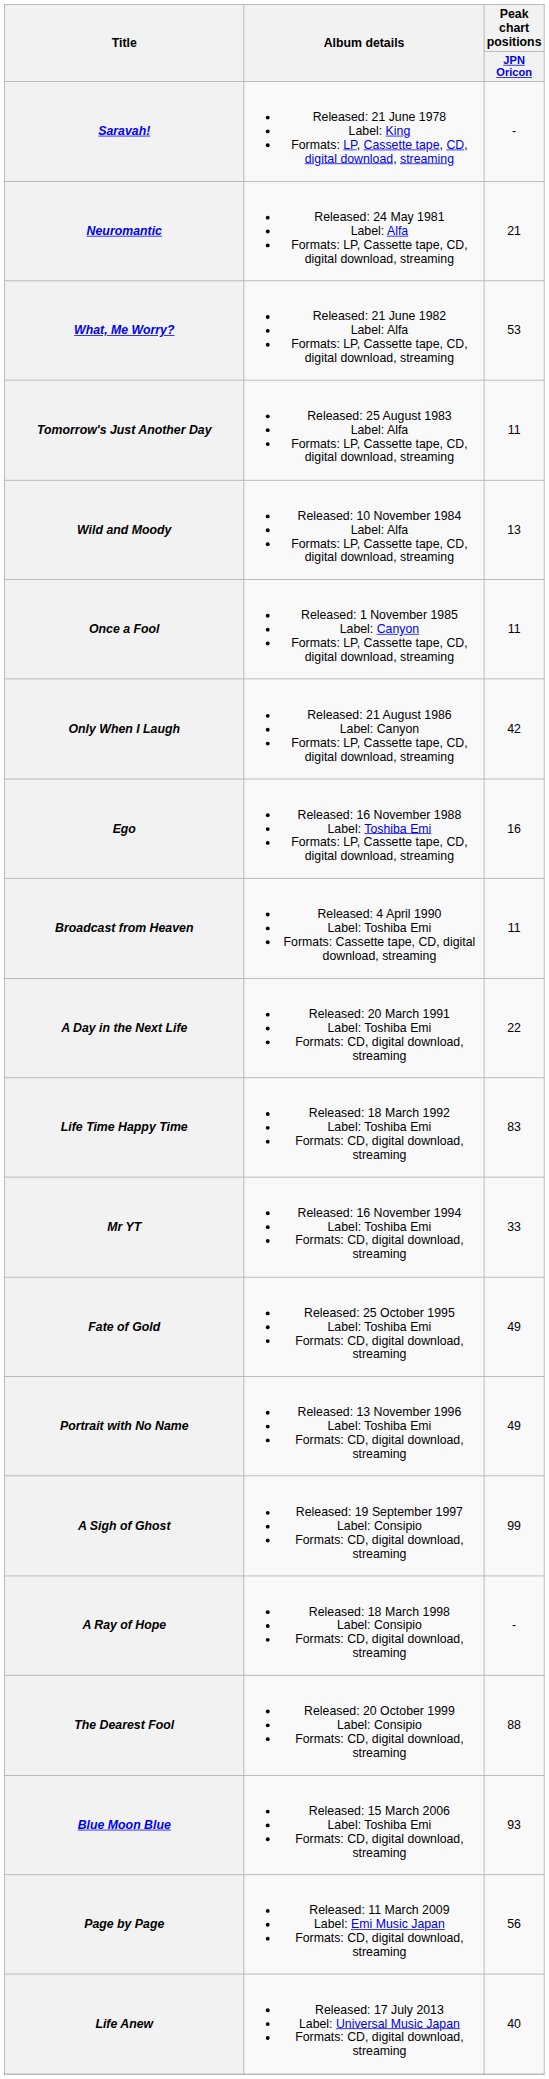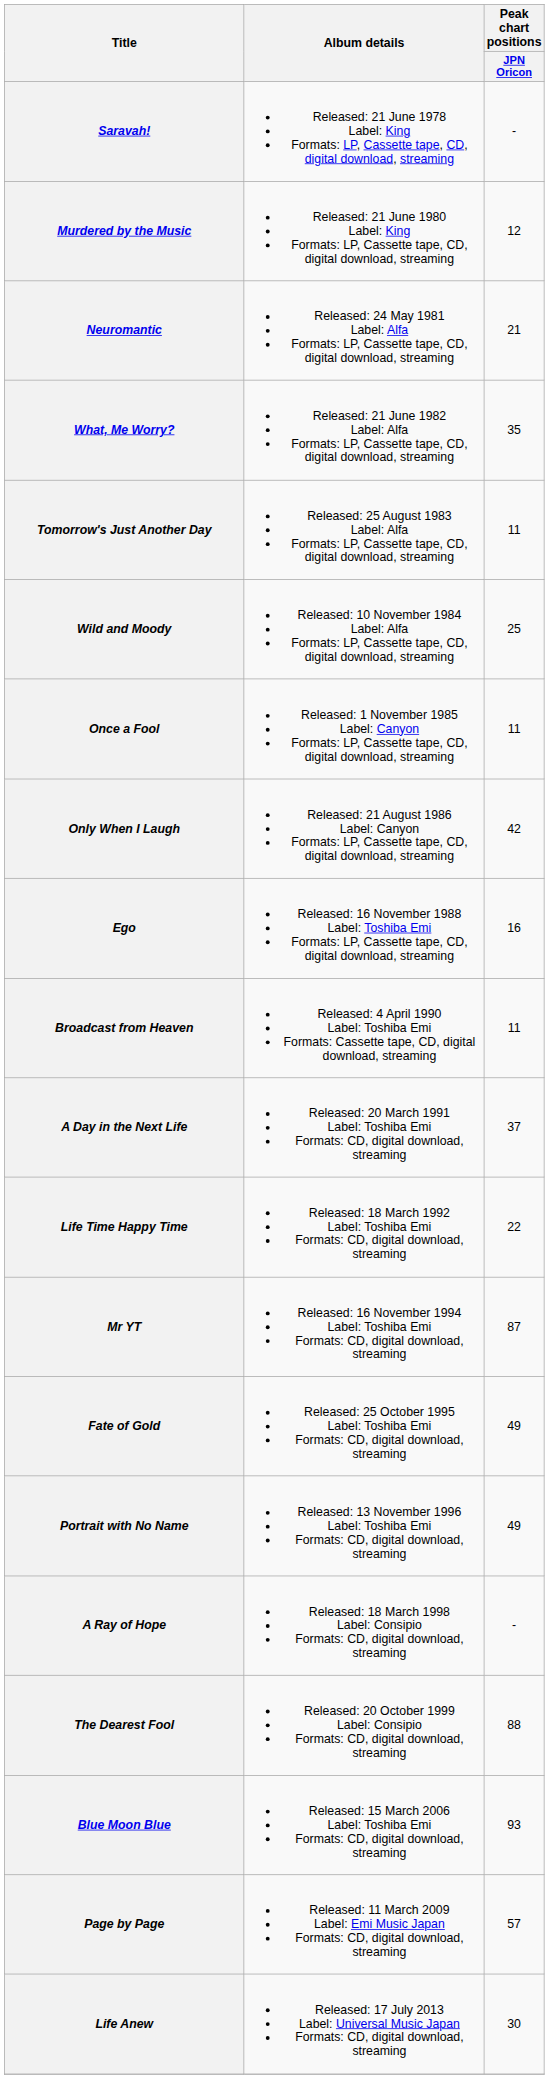+ row: Murdered by the Music | Released: 21 June 1980 Label: King Formats: LP, Cassette tape, CD, digital download, streaming | 12
What, Me Worry? | Peak chart positions / JPN Oricon: 53 -> 35
Wild and Moody | Peak chart positions / JPN Oricon: 13 -> 25
A Day in the Next Life | Peak chart positions / JPN Oricon: 22 -> 37
Life Time Happy Time | Peak chart positions / JPN Oricon: 83 -> 22
Mr YT | Peak chart positions / JPN Oricon: 33 -> 87
- row: A Sigh of Ghost | Released: 19 September 1997 Label: Consipio Formats: CD, digital download, streaming | 99
Page by Page | Peak chart positions / JPN Oricon: 56 -> 57
Life Anew | Peak chart positions / JPN Oricon: 40 -> 30
